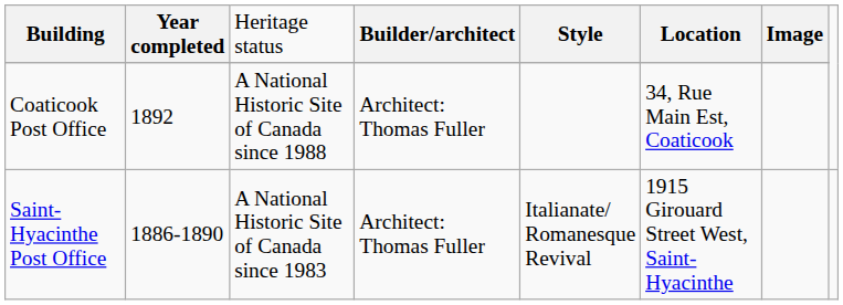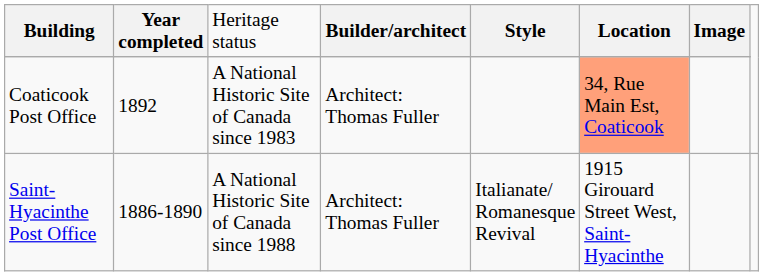Coaticook Post Office | column 3: A National Historic Site of Canada since 1988 -> A National Historic Site of Canada since 1983
Coaticook Post Office | column 6: no background -> lightsalmon background
Saint-Hyacinthe Post Office | column 3: A National Historic Site of Canada since 1983 -> A National Historic Site of Canada since 1988
